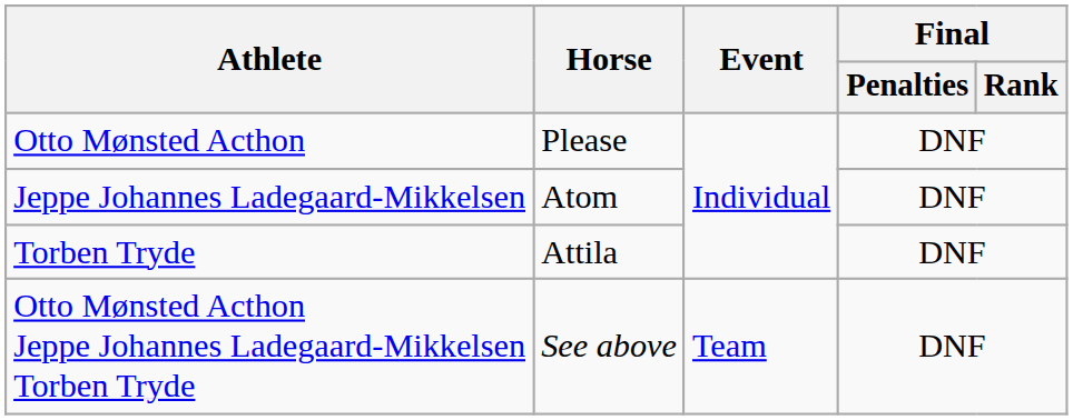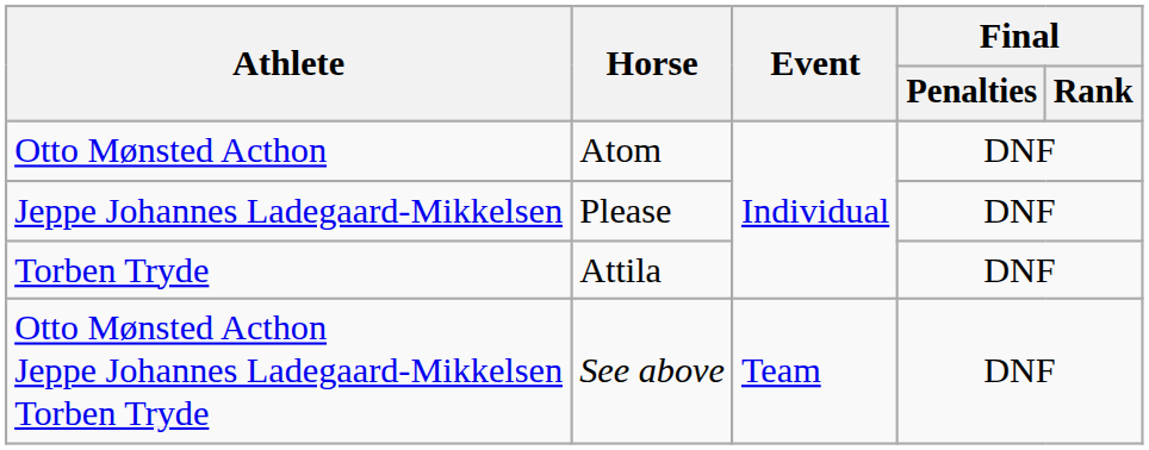Otto Mønsted Acthon | Horse: Please -> Atom
Jeppe Johannes Ladegaard-Mikkelsen | Horse: Atom -> Please
